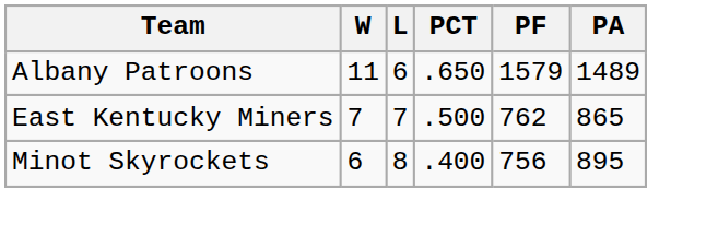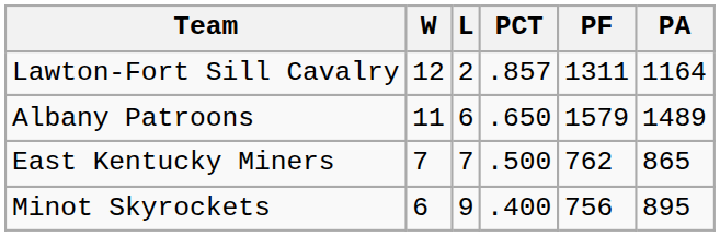+ row: Lawton-Fort Sill Cavalry | 12 | 2 | .857 | 1311 | 1164
Minot Skyrockets | L: 8 -> 9
